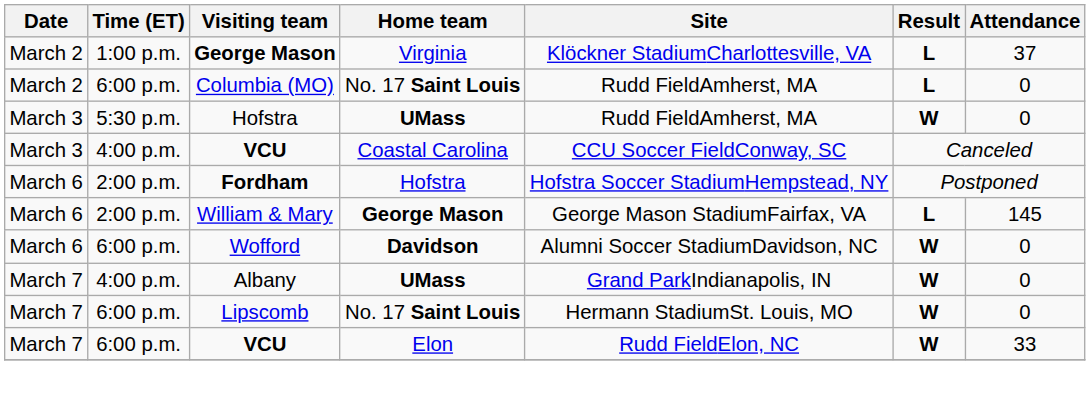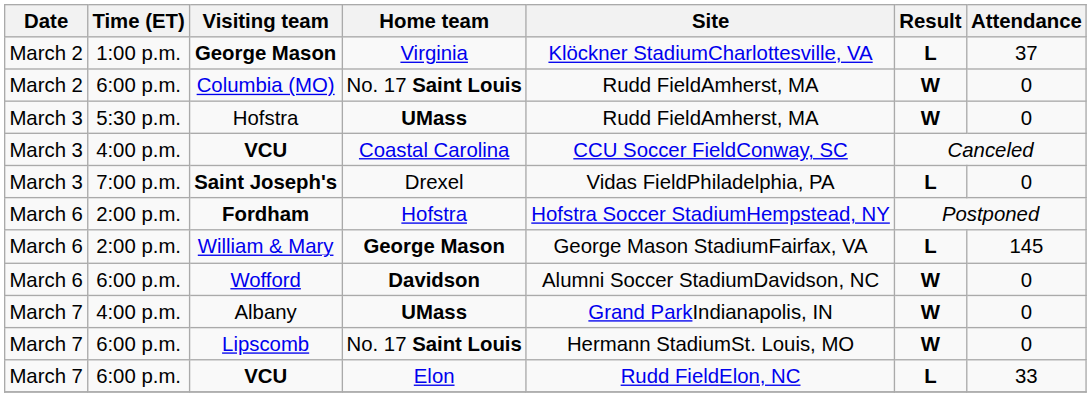Columbia (MO) | Result: L -> W
+ row: March 3 | 7:00 p.m. | Saint Joseph's | Drexel | Vidas FieldPhiladelphia, PA | L | 0
VCU / Elon | Result: W -> L
